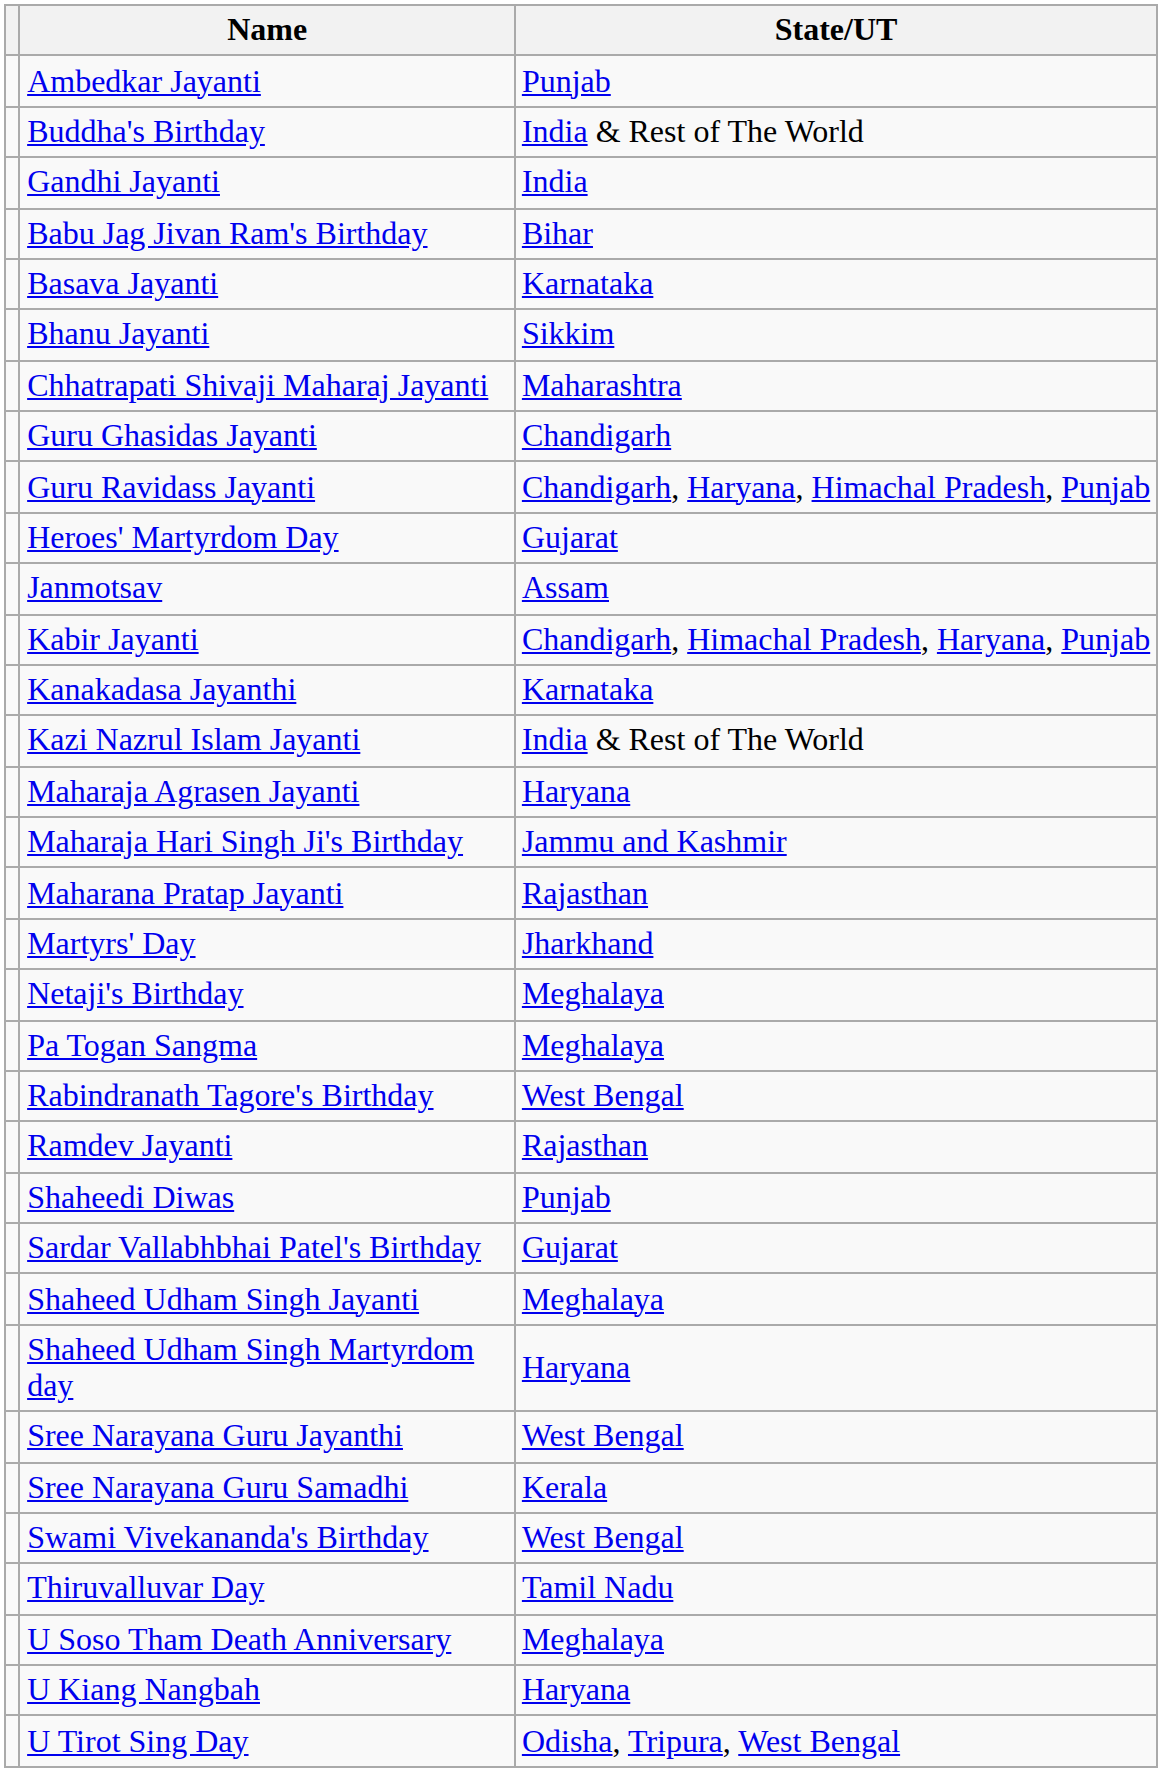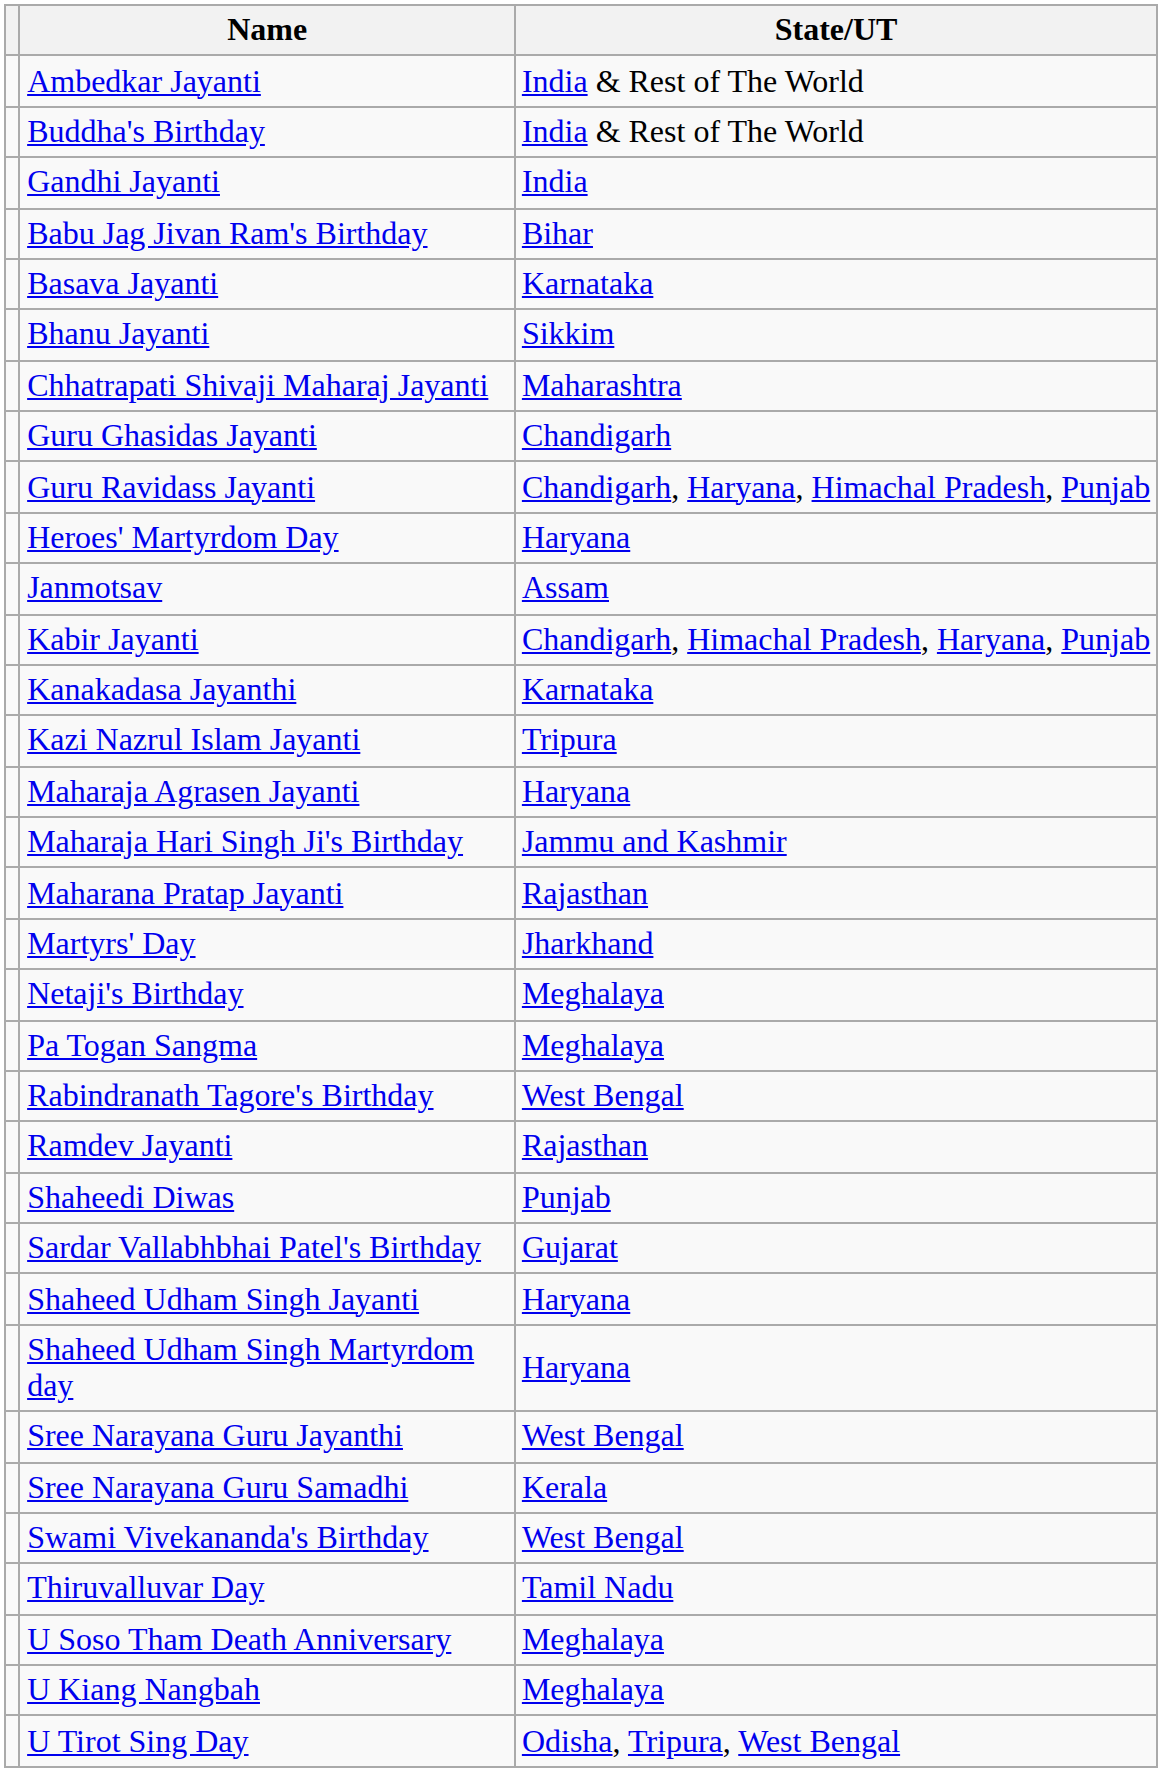Ambedkar Jayanti | State/UT: Punjab -> India & Rest of The World
Heroes' Martyrdom Day | State/UT: Gujarat -> Haryana
Kazi Nazrul Islam Jayanti | State/UT: India & Rest of The World -> Tripura
Shaheed Udham Singh Jayanti | State/UT: Meghalaya -> Haryana
U Kiang Nangbah | State/UT: Haryana -> Meghalaya
